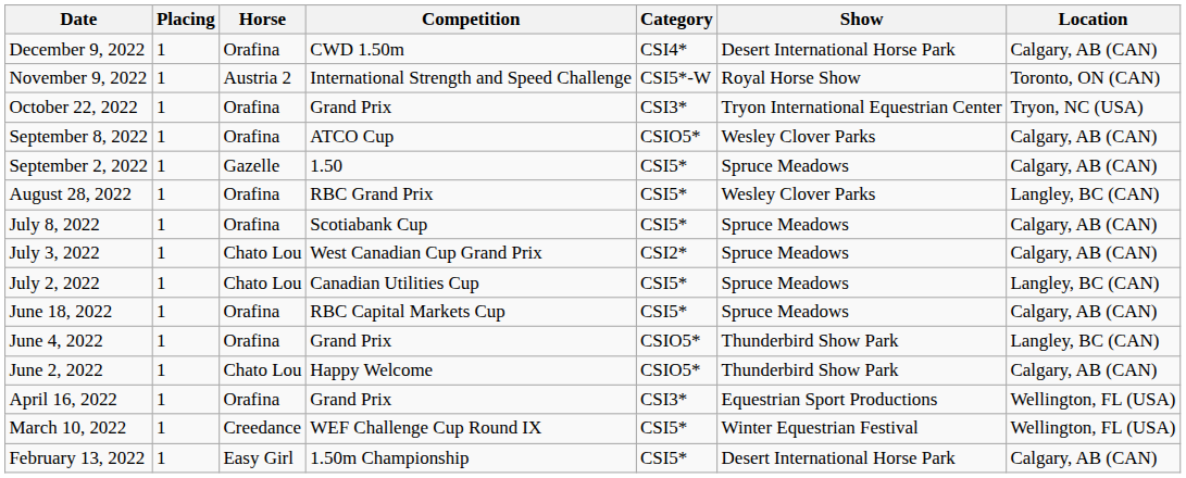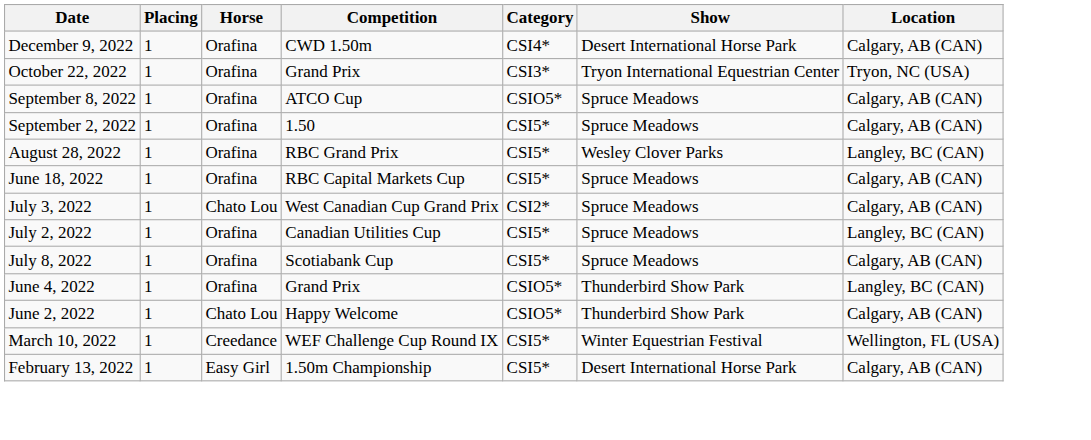- row: November 9, 2022 | 1 | Austria 2 | International Strength and Speed Challenge | CSI5*-W | Royal Horse Show | Toronto, ON (CAN)
September 8, 2022 | Show: Wesley Clover Parks -> Spruce Meadows
September 2, 2022 | Horse: Gazelle -> Orafina
rows swapped: July 8, 2022 <-> June 18, 2022
July 2, 2022 | Horse: Chato Lou -> Orafina
- row: April 16, 2022 | 1 | Orafina | Grand Prix | CSI3* | Equestrian Sport Productions | Wellington, FL (USA)
